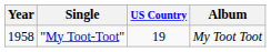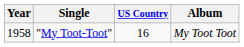"My Toot-Toot" | US Country: 19 -> 16
